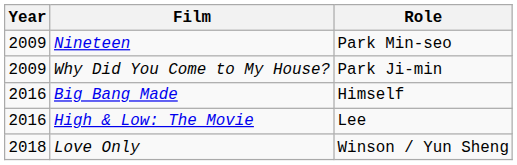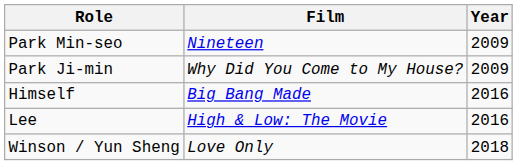columns swapped: Year <-> Role
